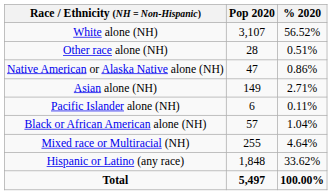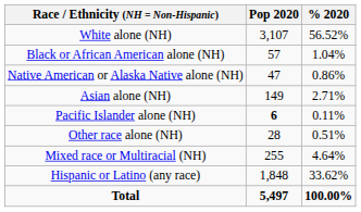rows swapped: Black or African American alone (NH) <-> Other race alone (NH)
Pacific Islander alone (NH) | Pop 2020: normal -> bold
